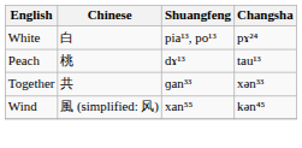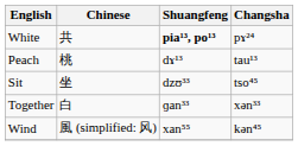White | Chinese: 白 -> 共
White | Shuangfeng: normal -> bold
+ row: Sit | 坐 | dzʊ³³ | tso⁴⁵
Together | Chinese: 共 -> 白
